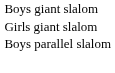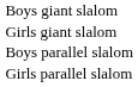+ row: Girls parallel slalom
